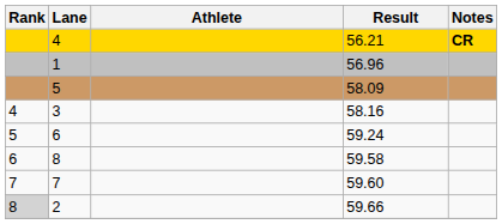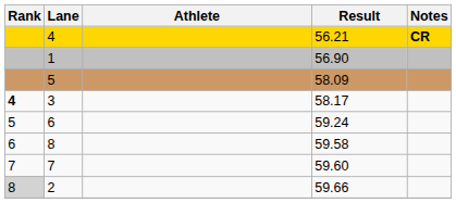1 | Result: 56.96 -> 56.90
3 | Rank: normal -> bold
3 | Result: 58.16 -> 58.17
